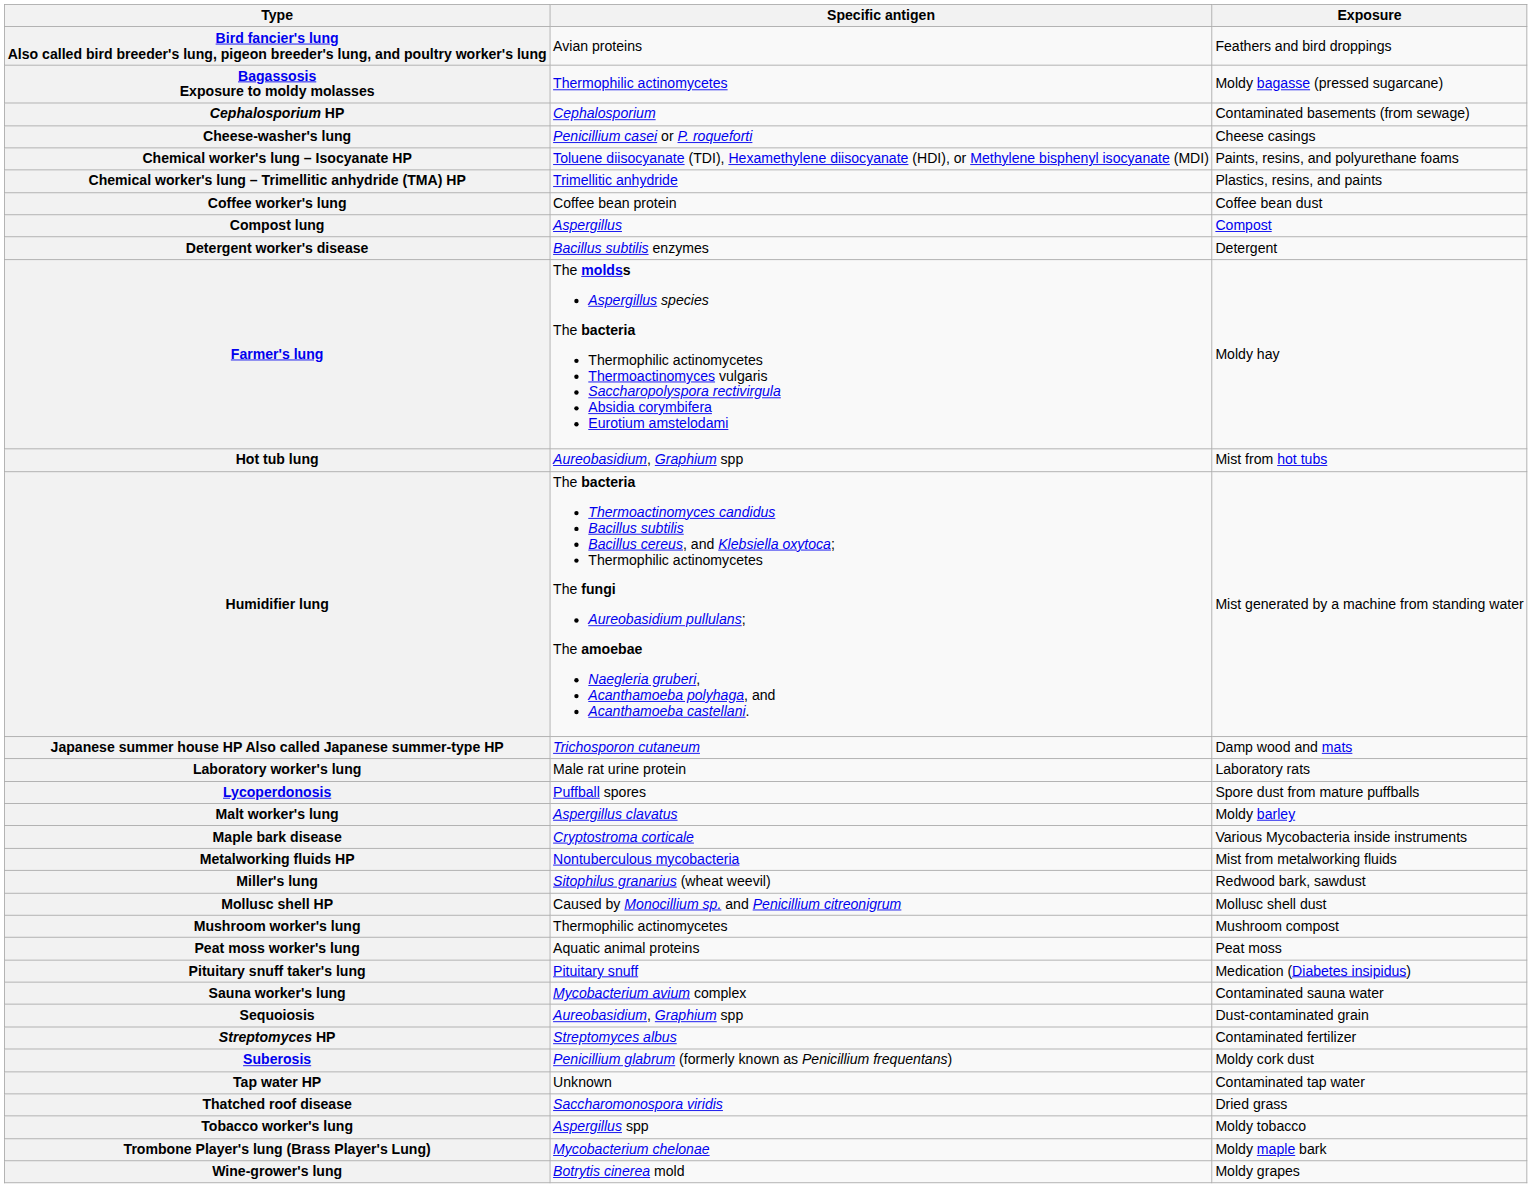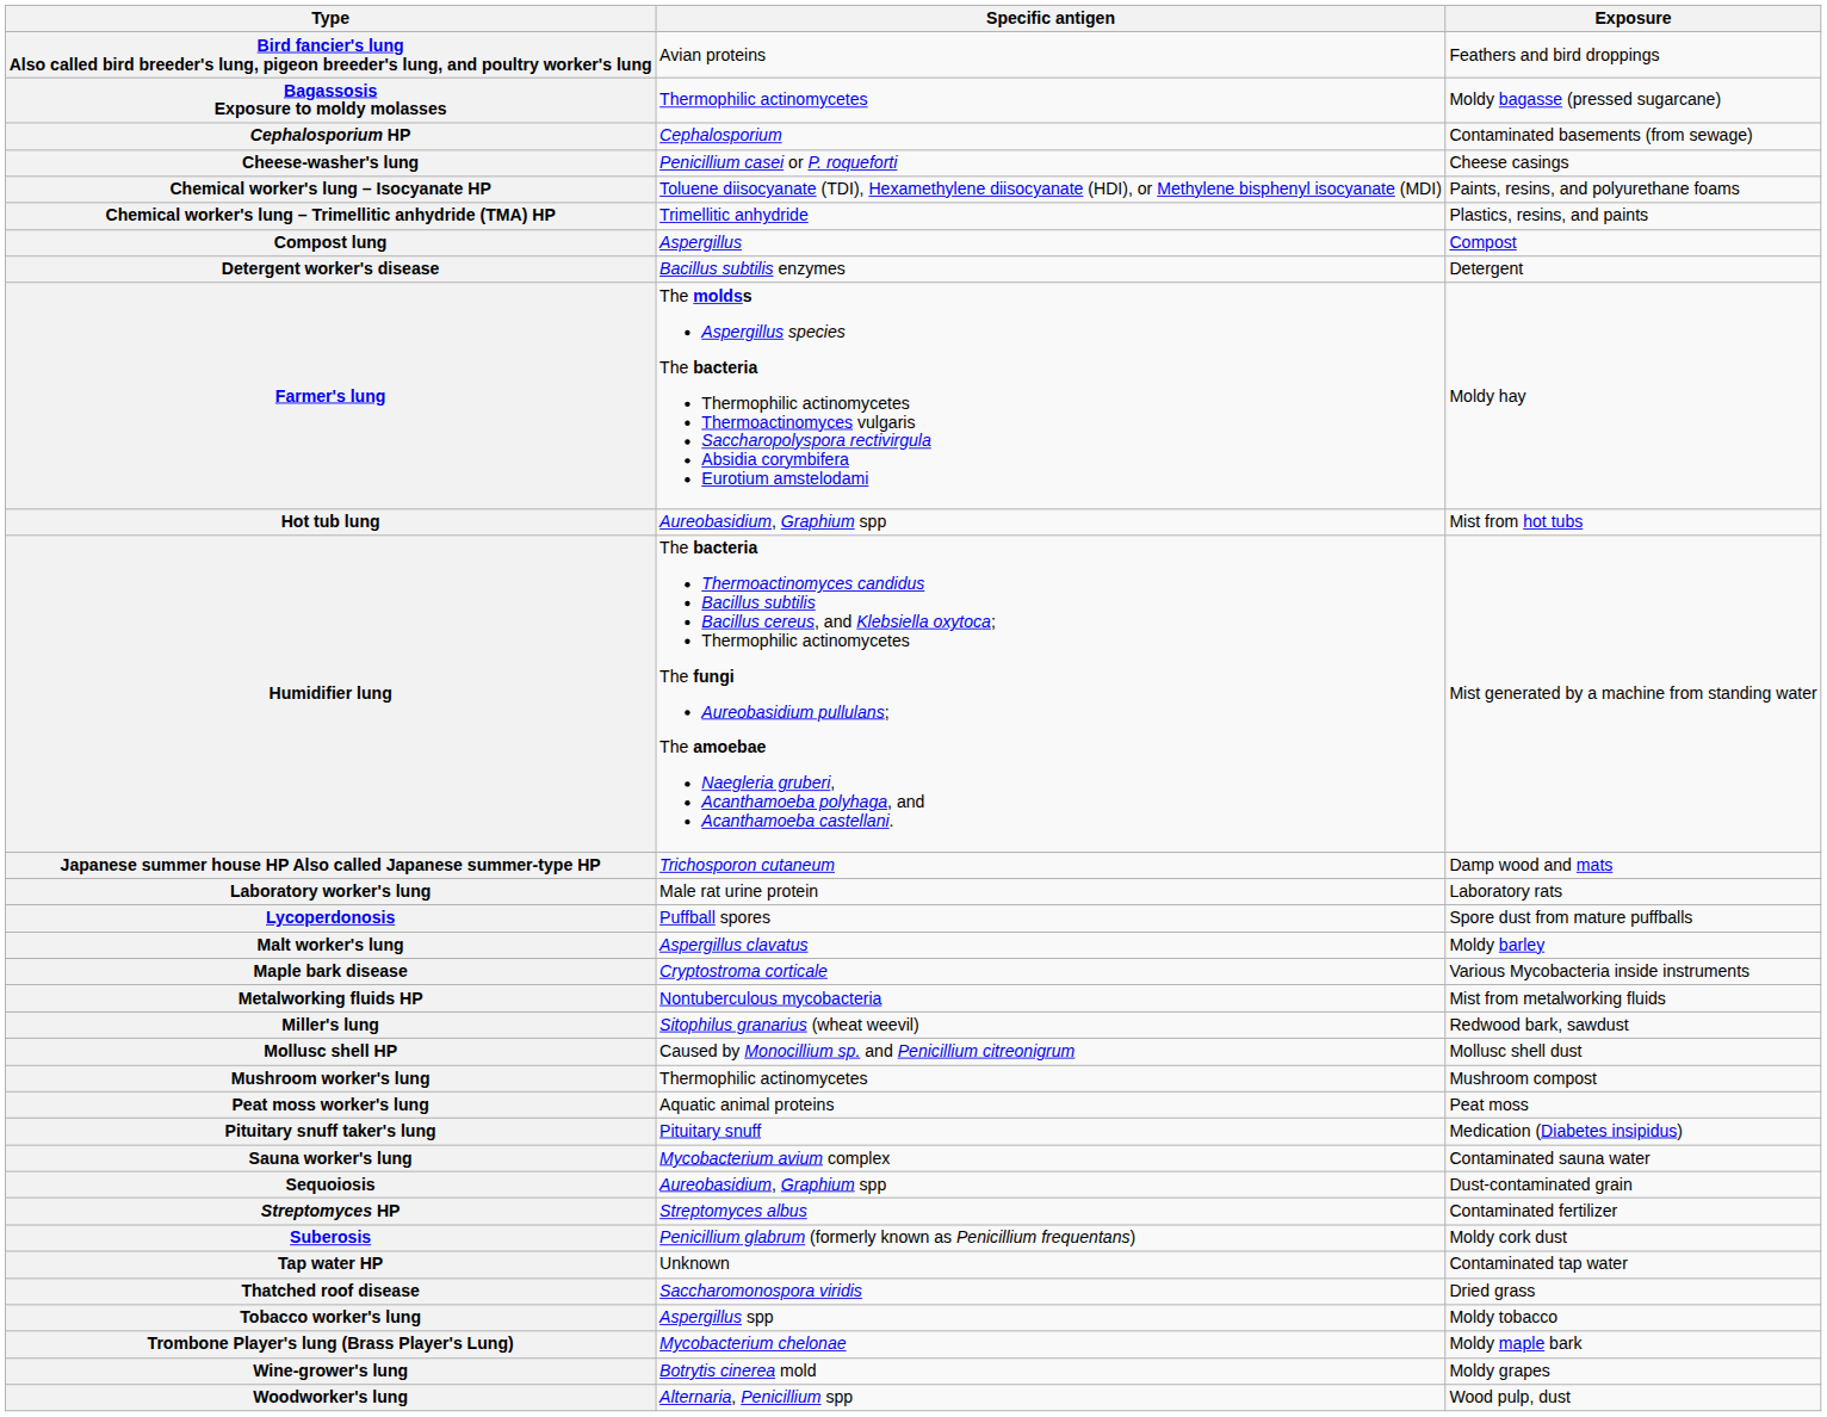- row: Coffee worker's lung | Coffee bean protein | Coffee bean dust
+ row: Woodworker's lung | Alternaria, Penicillium spp | Wood pulp, dust
